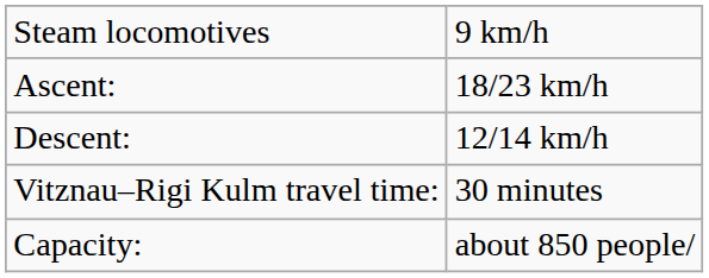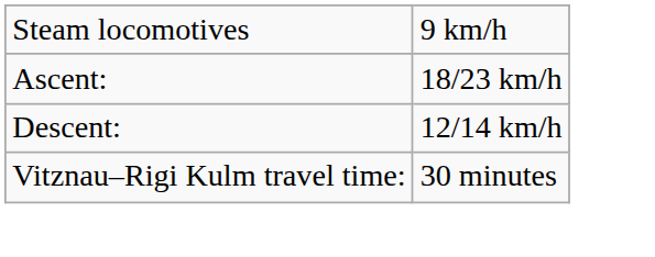- row: Capacity: | about 850 people/
